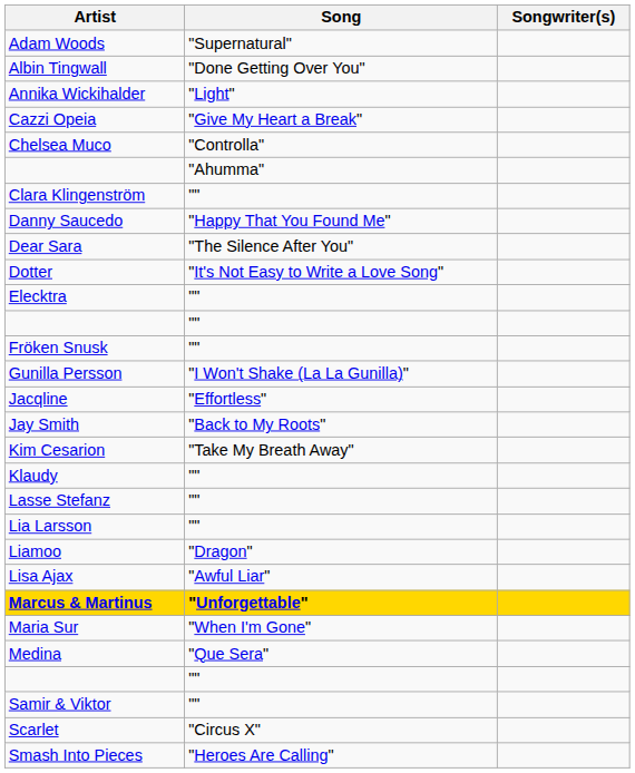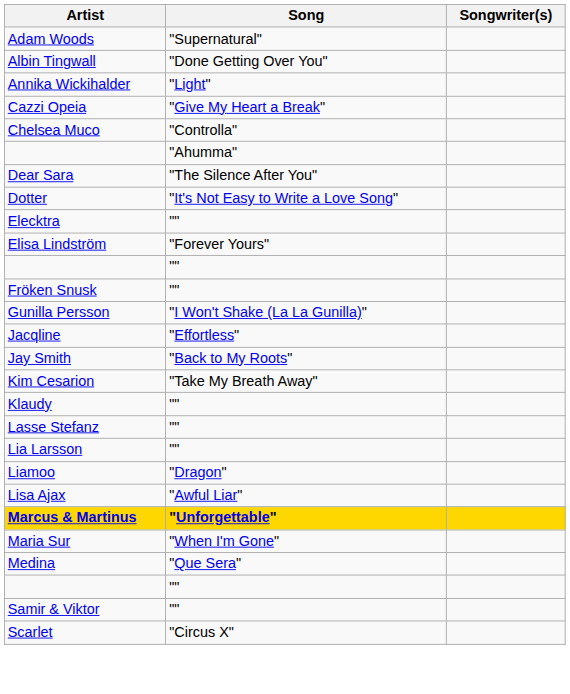- row: Clara Klingenström | ""
- row: Danny Saucedo | "Happy That You Found Me"
+ row: Elisa Lindström | "Forever Yours"
- row: Smash Into Pieces | "Heroes Are Calling"
